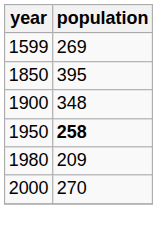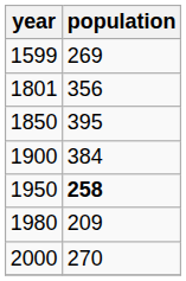+ row: 1801 | 356
1900 | population: 348 -> 384
